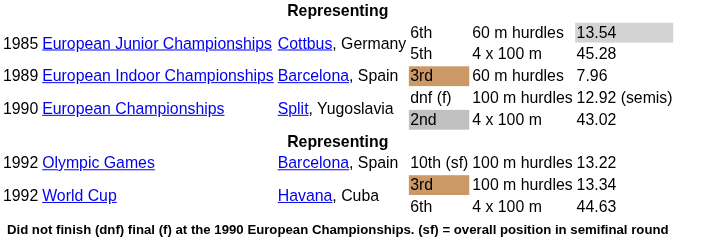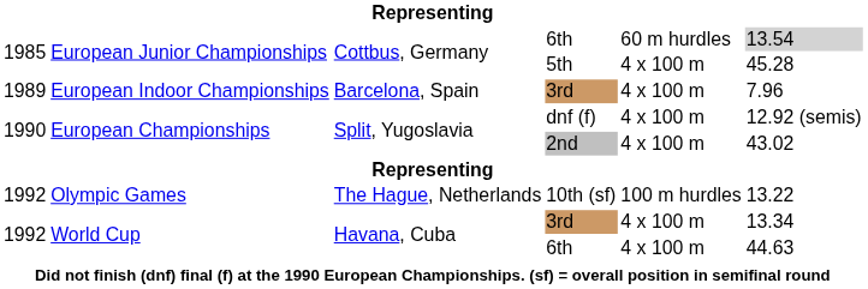European Indoor Championships / 3rd | column 5: 60 m hurdles -> 4 x 100 m
dnf (f) | column 5: 100 m hurdles -> 4 x 100 m
10th (sf) | column 3: Barcelona, Spain -> The Hague, Netherlands
World Cup / 3rd | column 5: 100 m hurdles -> 4 x 100 m
